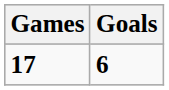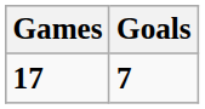17 | Goals: 6 -> 7
